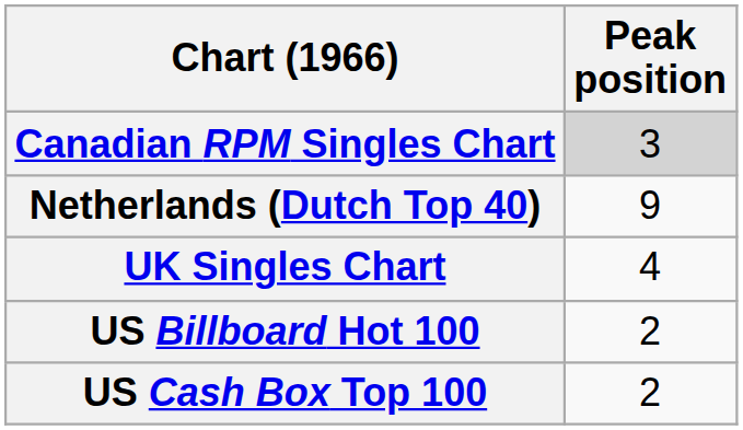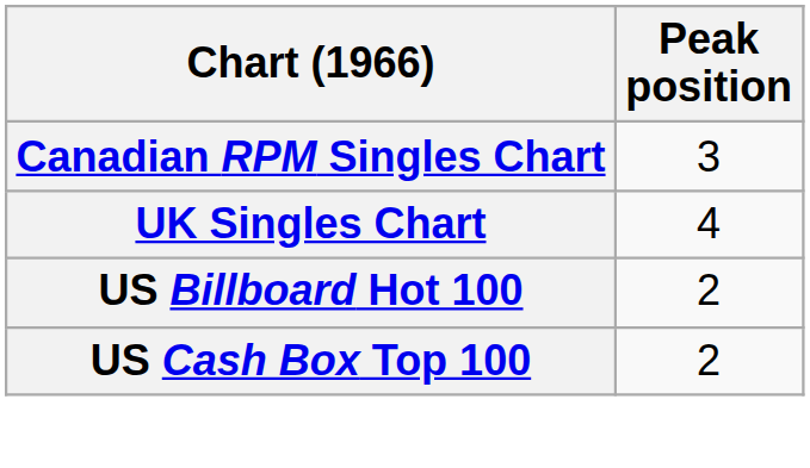Canadian RPM Singles Chart | Peak position: lightgrey background -> no background
- row: Netherlands (Dutch Top 40) | 9
